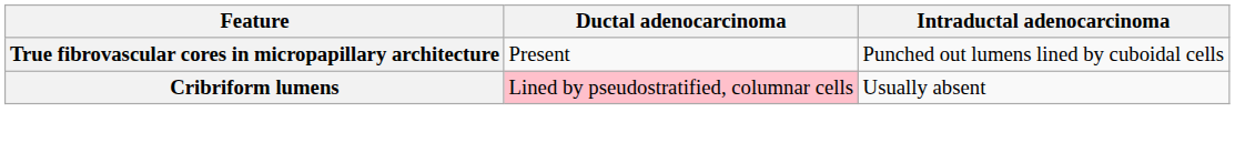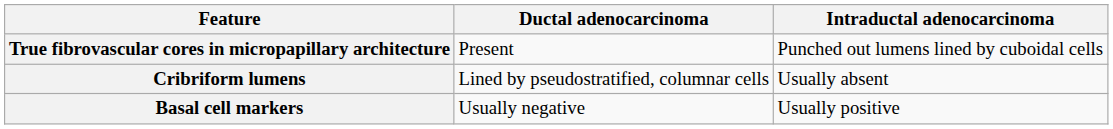Cribriform lumens | Ductal adenocarcinoma: pink background -> no background
+ row: Basal cell markers | Usually negative | Usually positive
